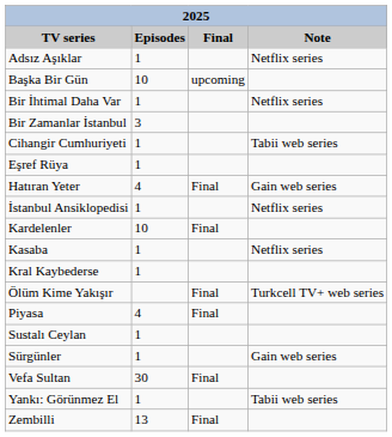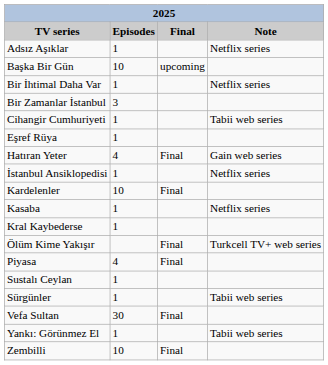Sürgünler | Note: Gain web series -> Tabii web series
Zembilli | Episodes: 13 -> 10
